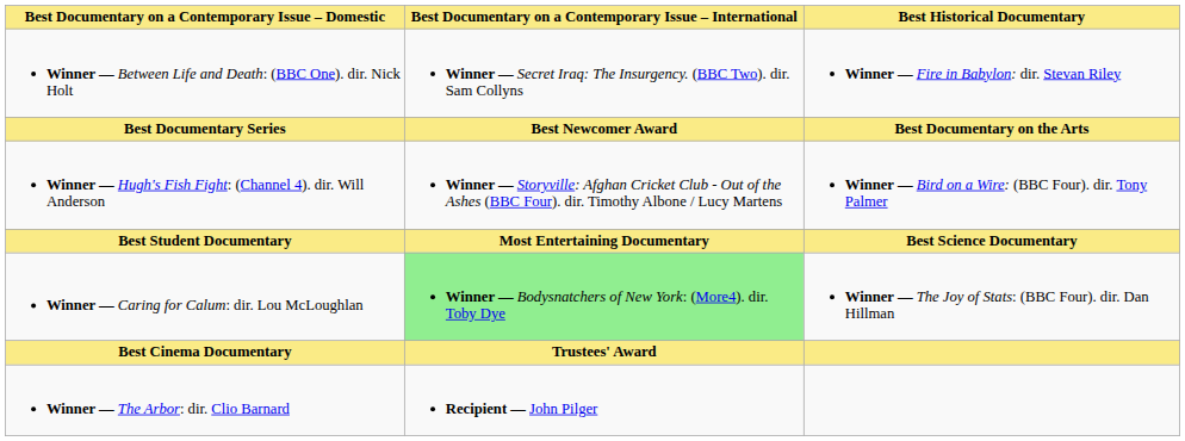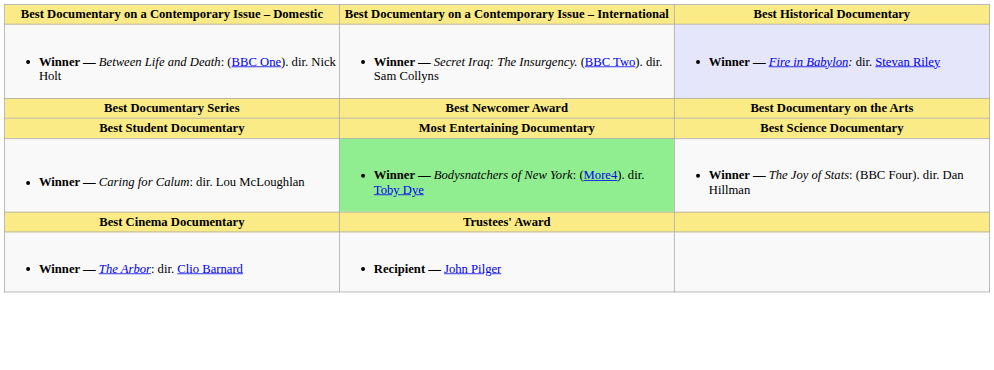Winner — Between Life and Death: (BBC One). dir. Nick Holt | Best Historical Documentary: no background -> lavender background
- row: Winner — Hugh's Fish Fight: (Channel 4). dir. Will Anderson | Winner — Storyville: Afghan Cricket Club - Out of the Ashes (BBC Four). dir. Timothy Albone / Lucy Martens | Winner — Bird on a Wire: (BBC Four). dir. Tony Palmer
